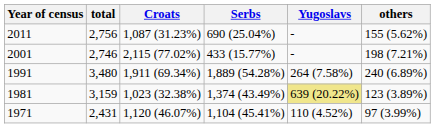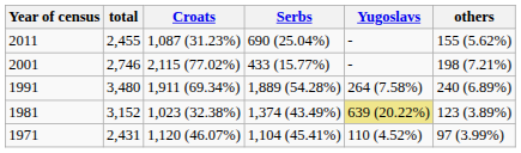2011 | total: 2,756 -> 2,455
1981 | total: 3,159 -> 3,152
